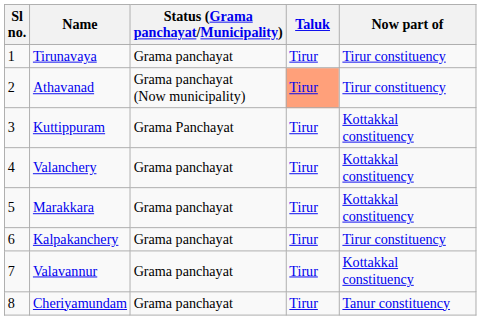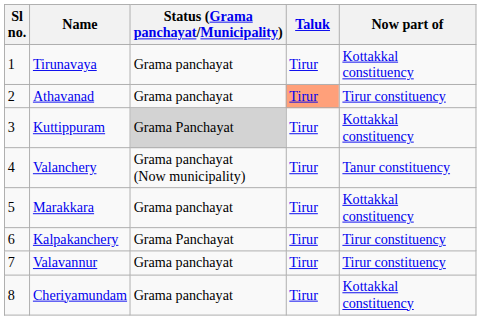Tirunavaya | Now part of: Tirur constituency -> Kottakkal constituency
Athavanad | Status (Grama panchayat/Municipality): Grama panchayat (Now municipality) -> Grama panchayat
Kuttippuram | Status (Grama panchayat/Municipality): no background -> lightgrey background
Valanchery | Status (Grama panchayat/Municipality): Grama panchayat -> Grama panchayat (Now municipality)
Valanchery | Now part of: Kottakkal constituency -> Tanur constituency
Kalpakanchery | Status (Grama panchayat/Municipality): Grama panchayat -> Grama Panchayat
Valavannur | Now part of: Kottakkal constituency -> Tirur constituency
Cheriyamundam | Now part of: Tanur constituency -> Kottakkal constituency
